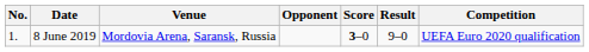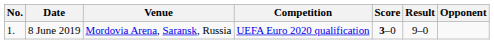columns swapped: Opponent <-> Competition
